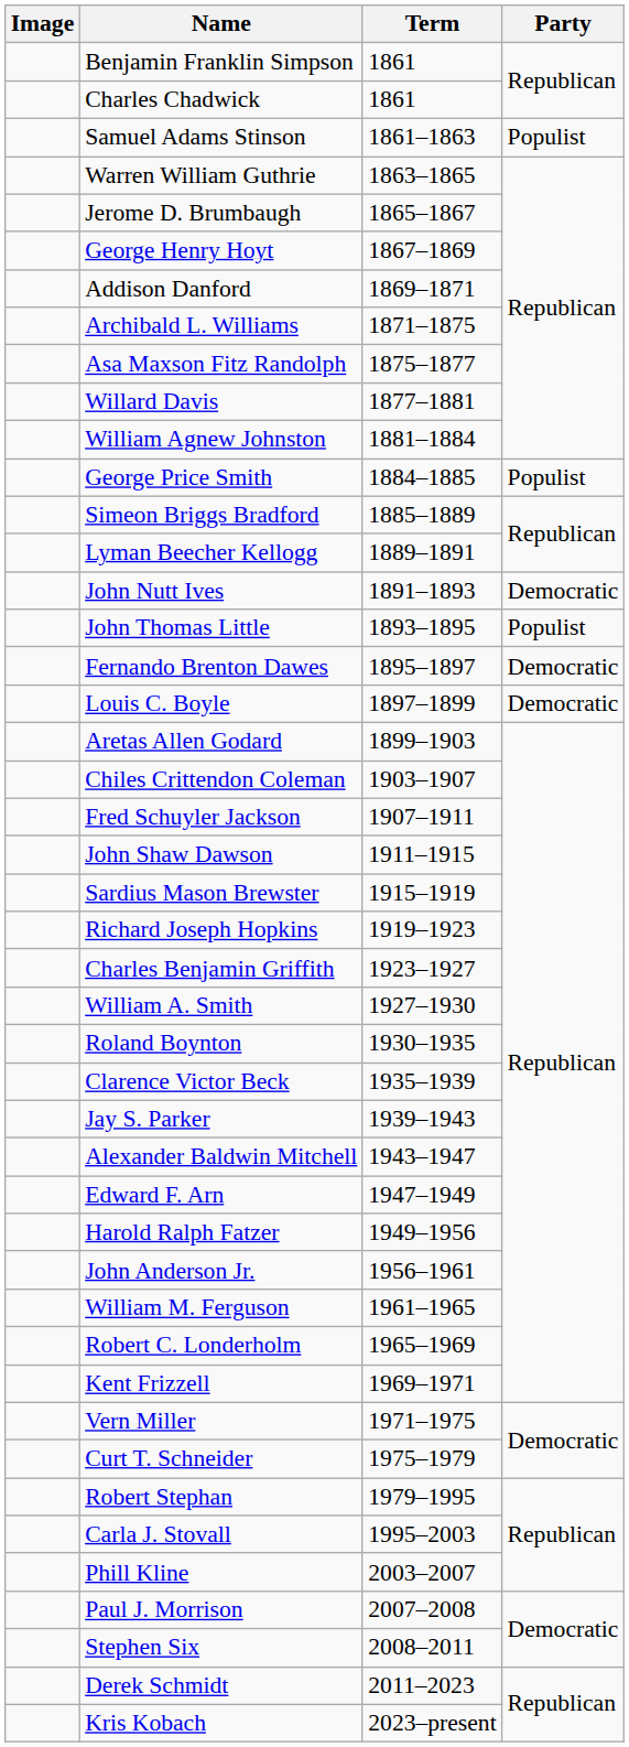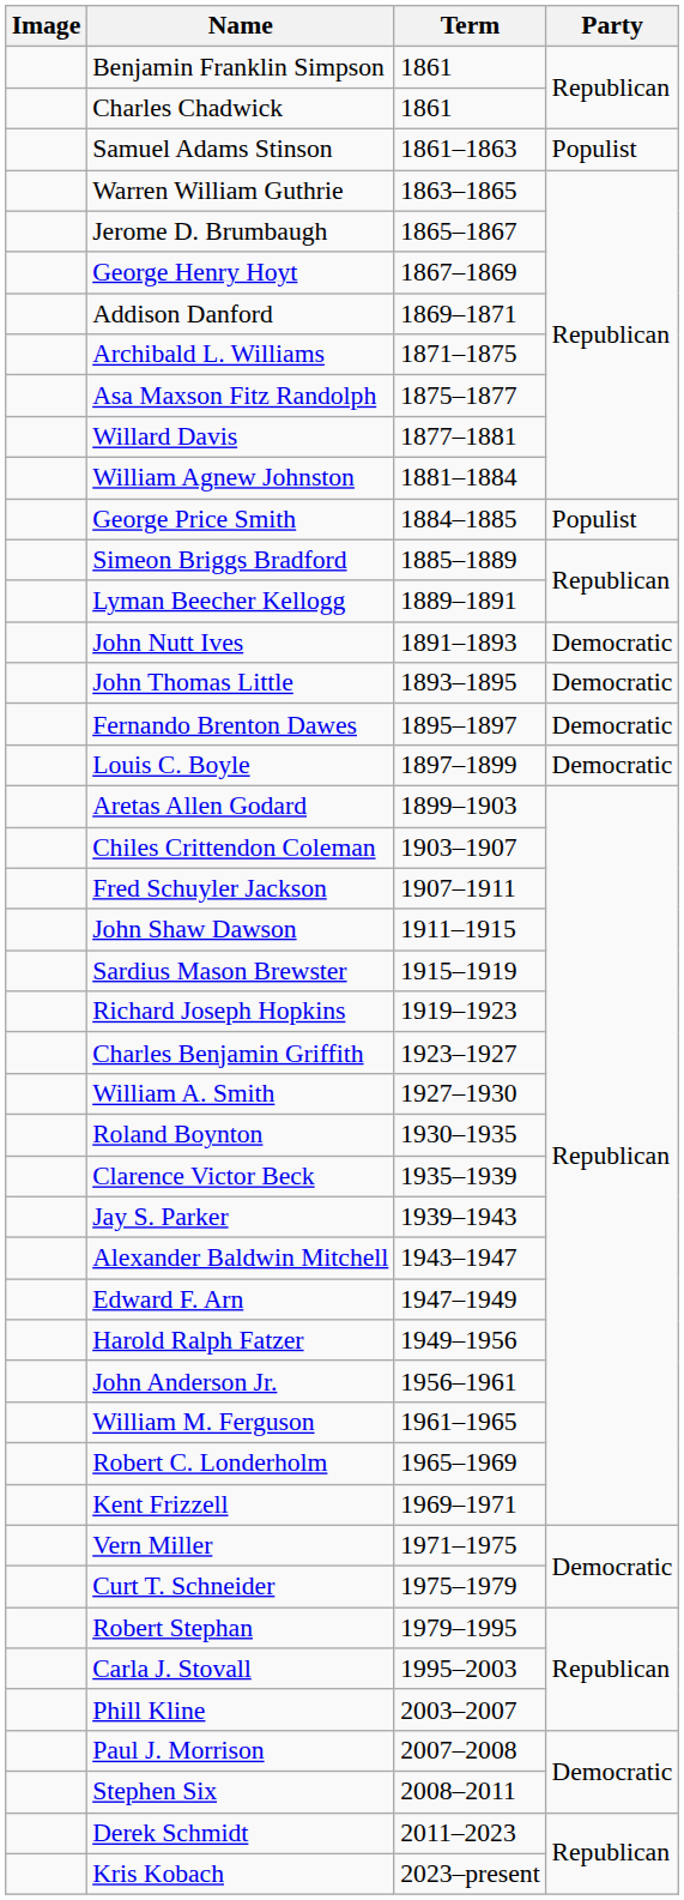John Thomas Little | Party: Populist -> Democratic
